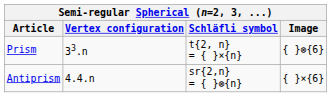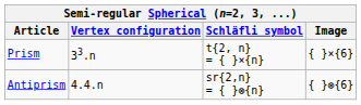Prism | Image: { }⊗{6} -> { }×{6}
Antiprism | Image: { }×{6} -> { }⊗{6}
